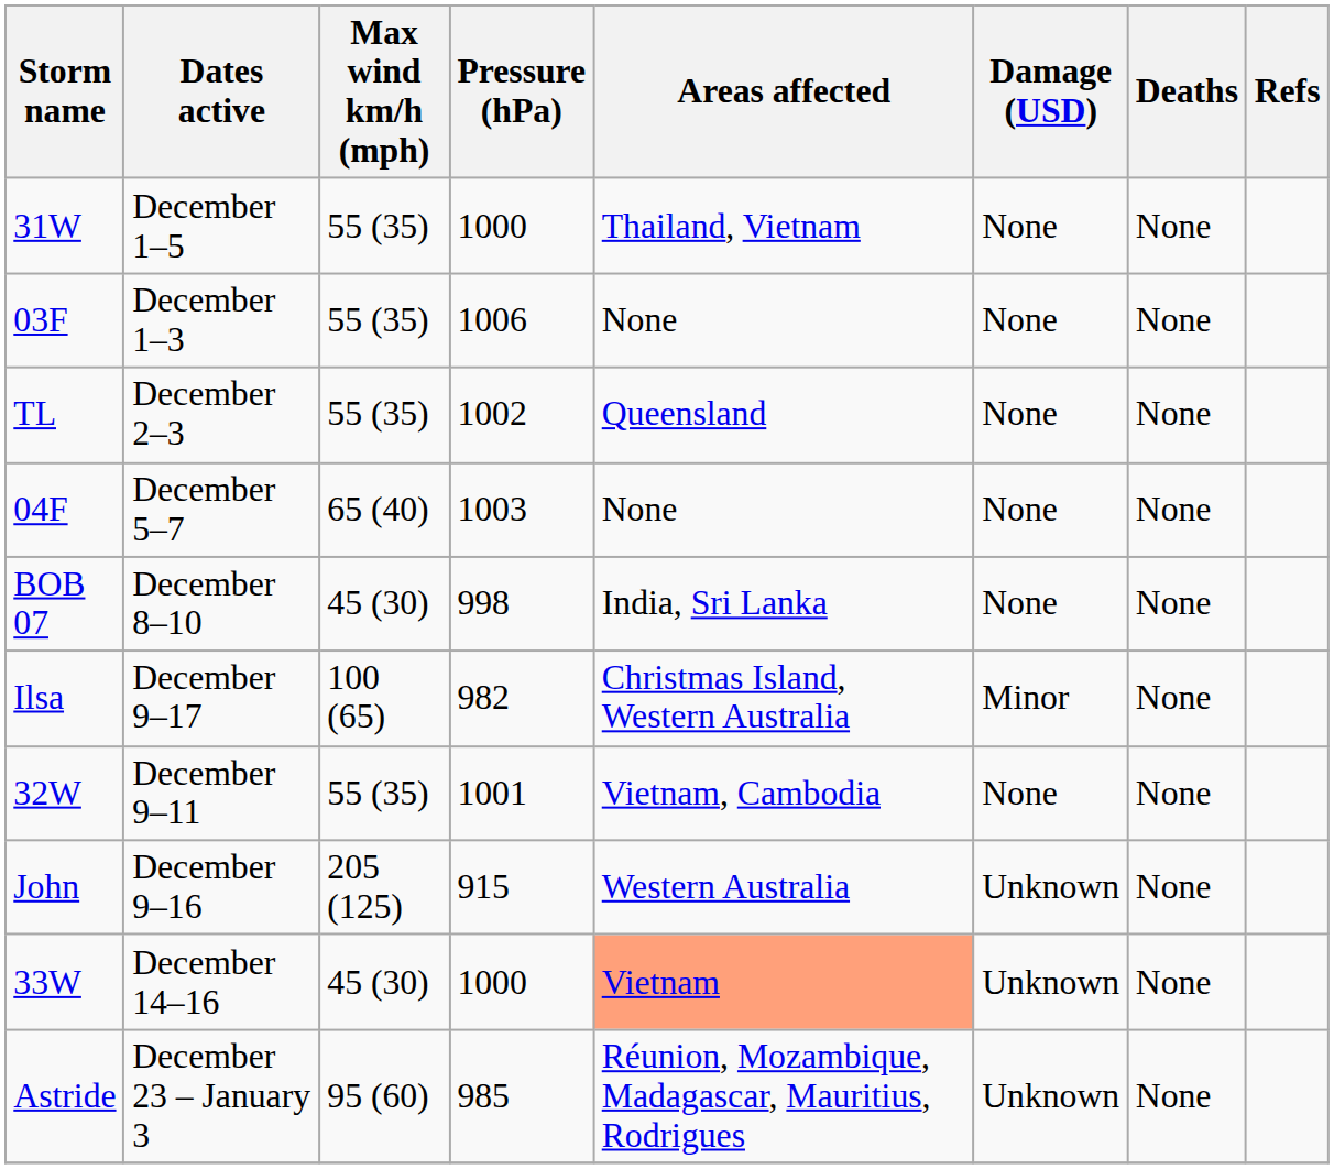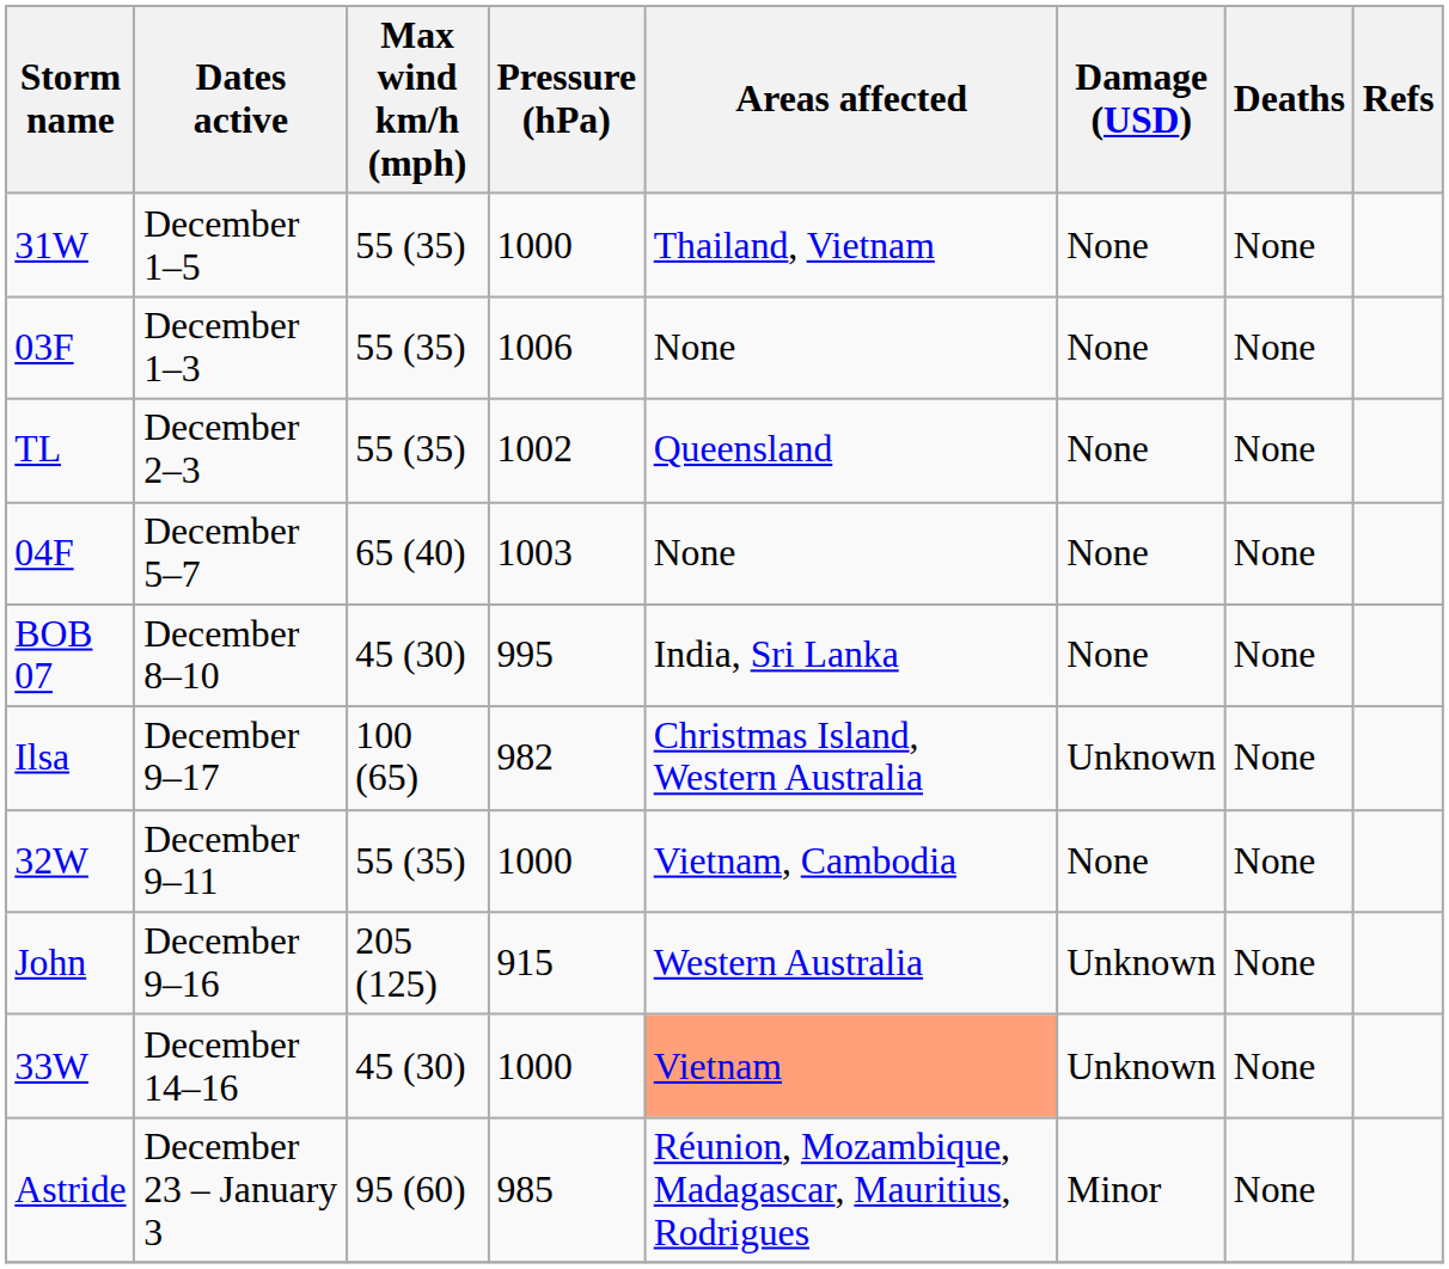BOB 07 | Pressure (hPa): 998 -> 995
Ilsa | Damage (USD): Minor -> Unknown
32W | Pressure (hPa): 1001 -> 1000
Astride | Damage (USD): Unknown -> Minor
